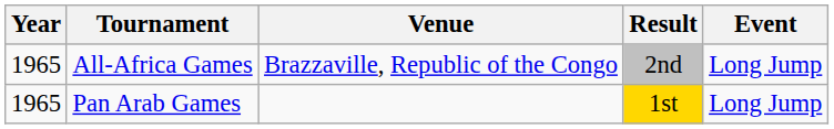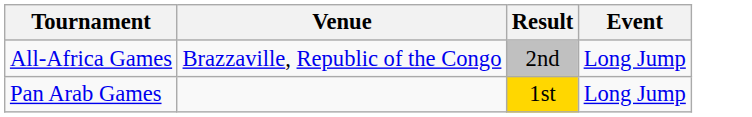- column: Year | 1965 | 1965
